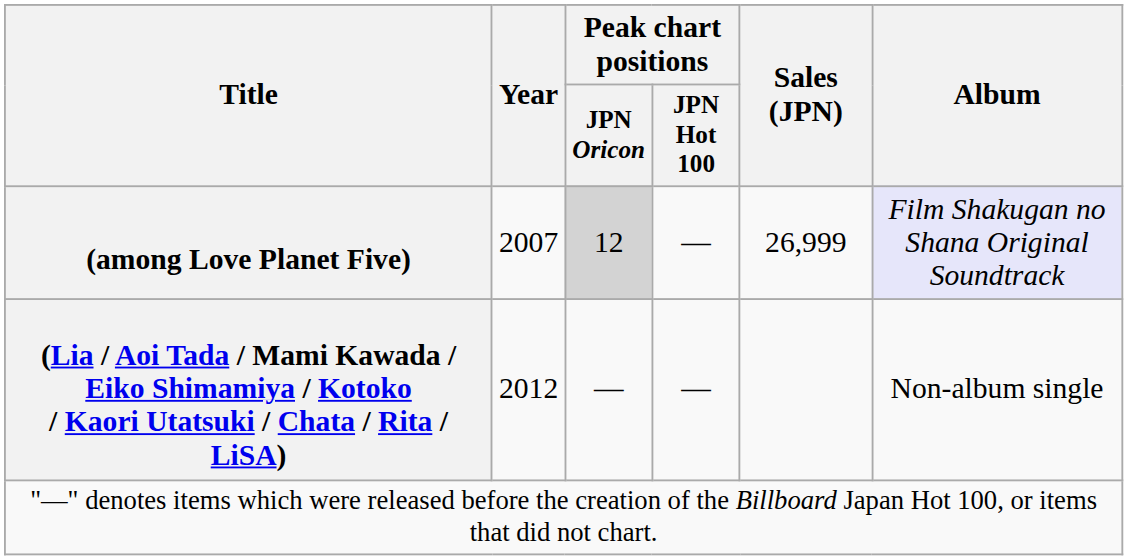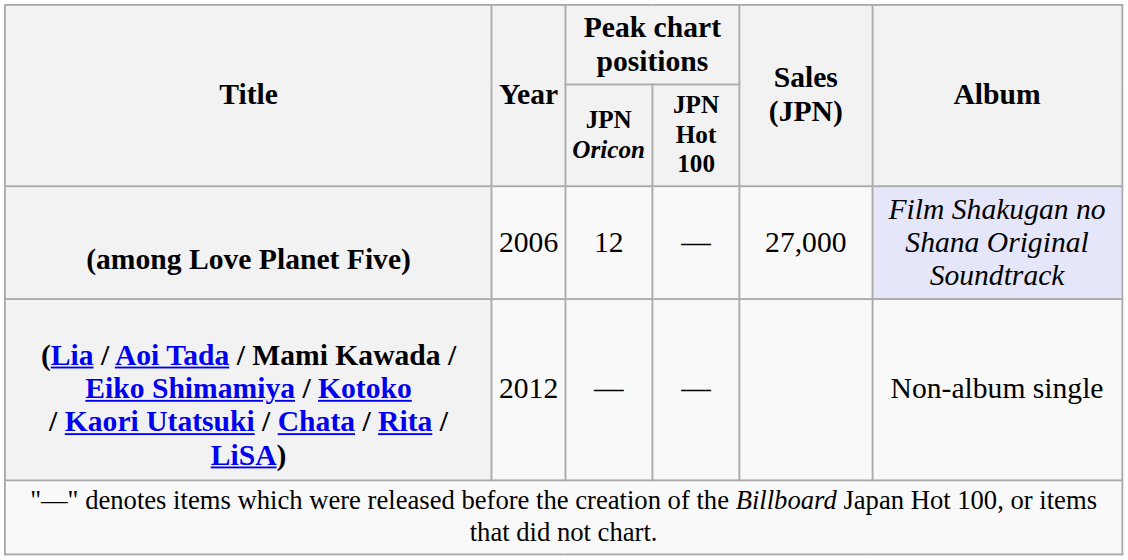(among Love Planet Five) | Year: 2007 -> 2006
(among Love Planet Five) | Peak chart positions / JPN Oricon: lightgrey background -> no background
(among Love Planet Five) | Sales (JPN): 26,999 -> 27,000
